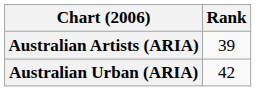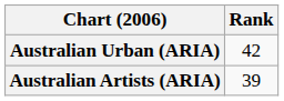rows swapped: Australian Artists (ARIA) <-> Australian Urban (ARIA)
